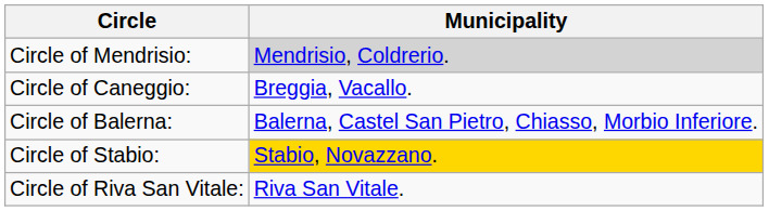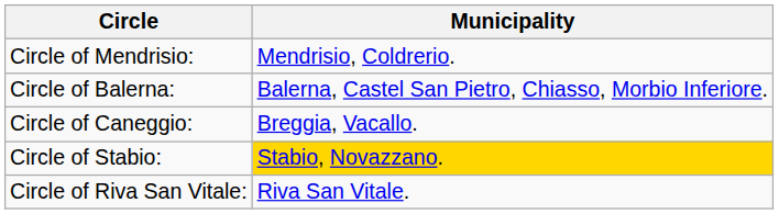Circle of Mendrisio: | Municipality: lightgrey background -> no background
rows swapped: Circle of Balerna: <-> Circle of Caneggio:
